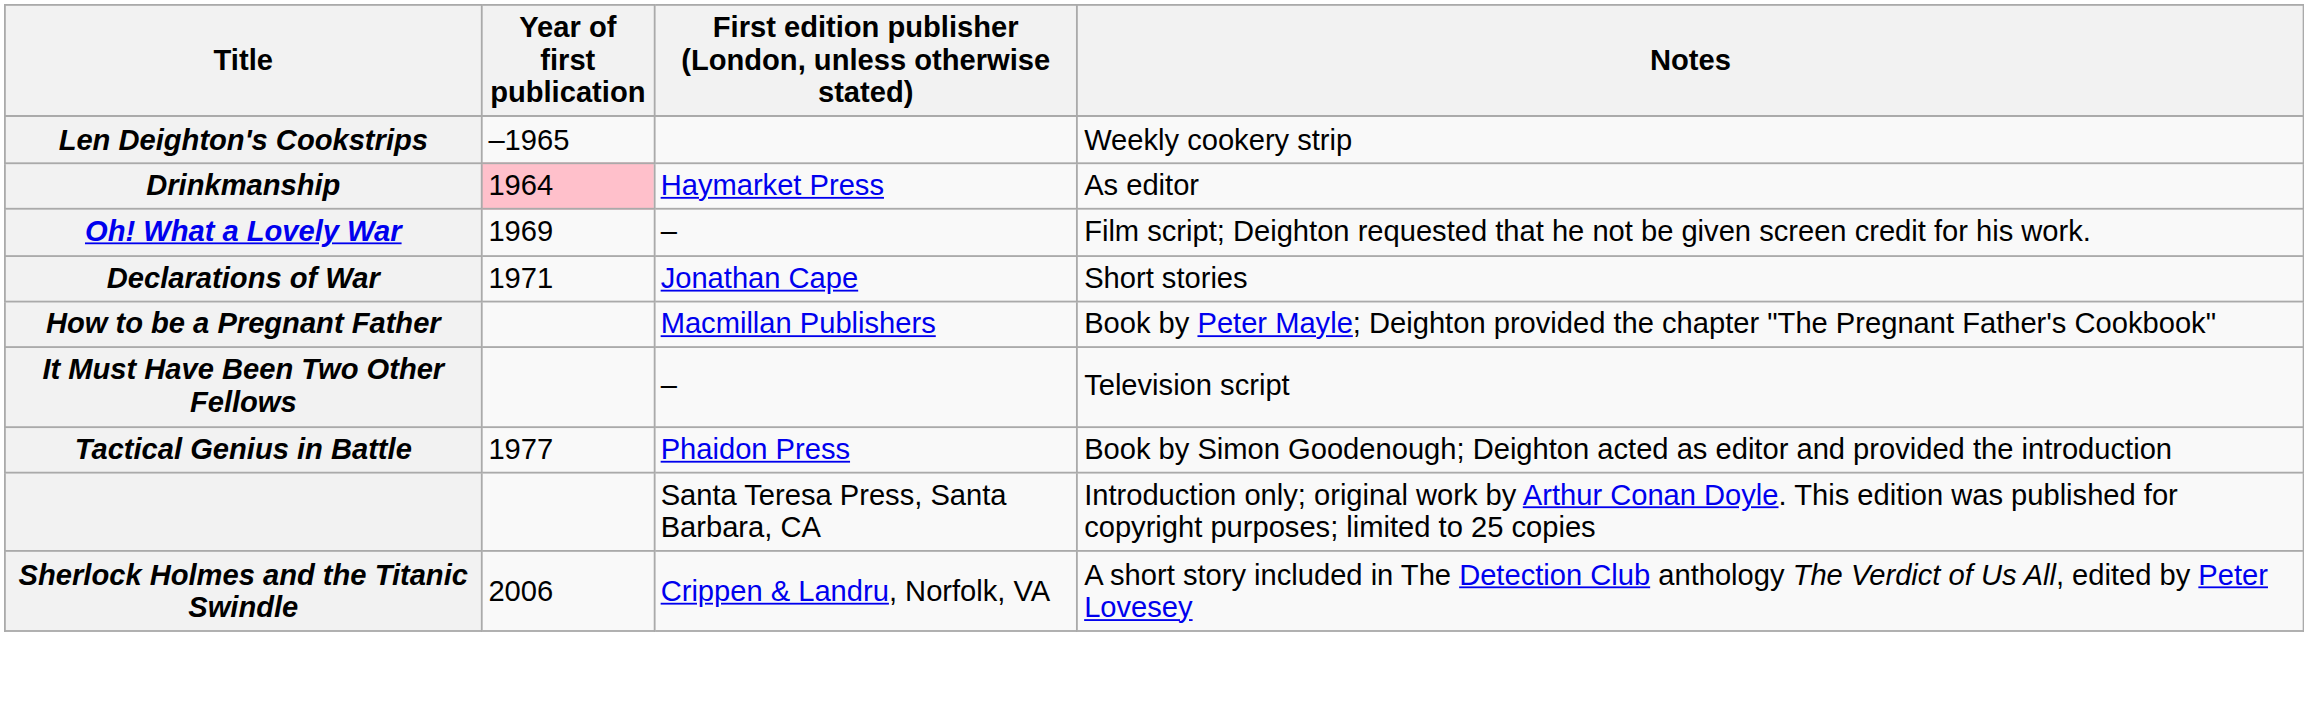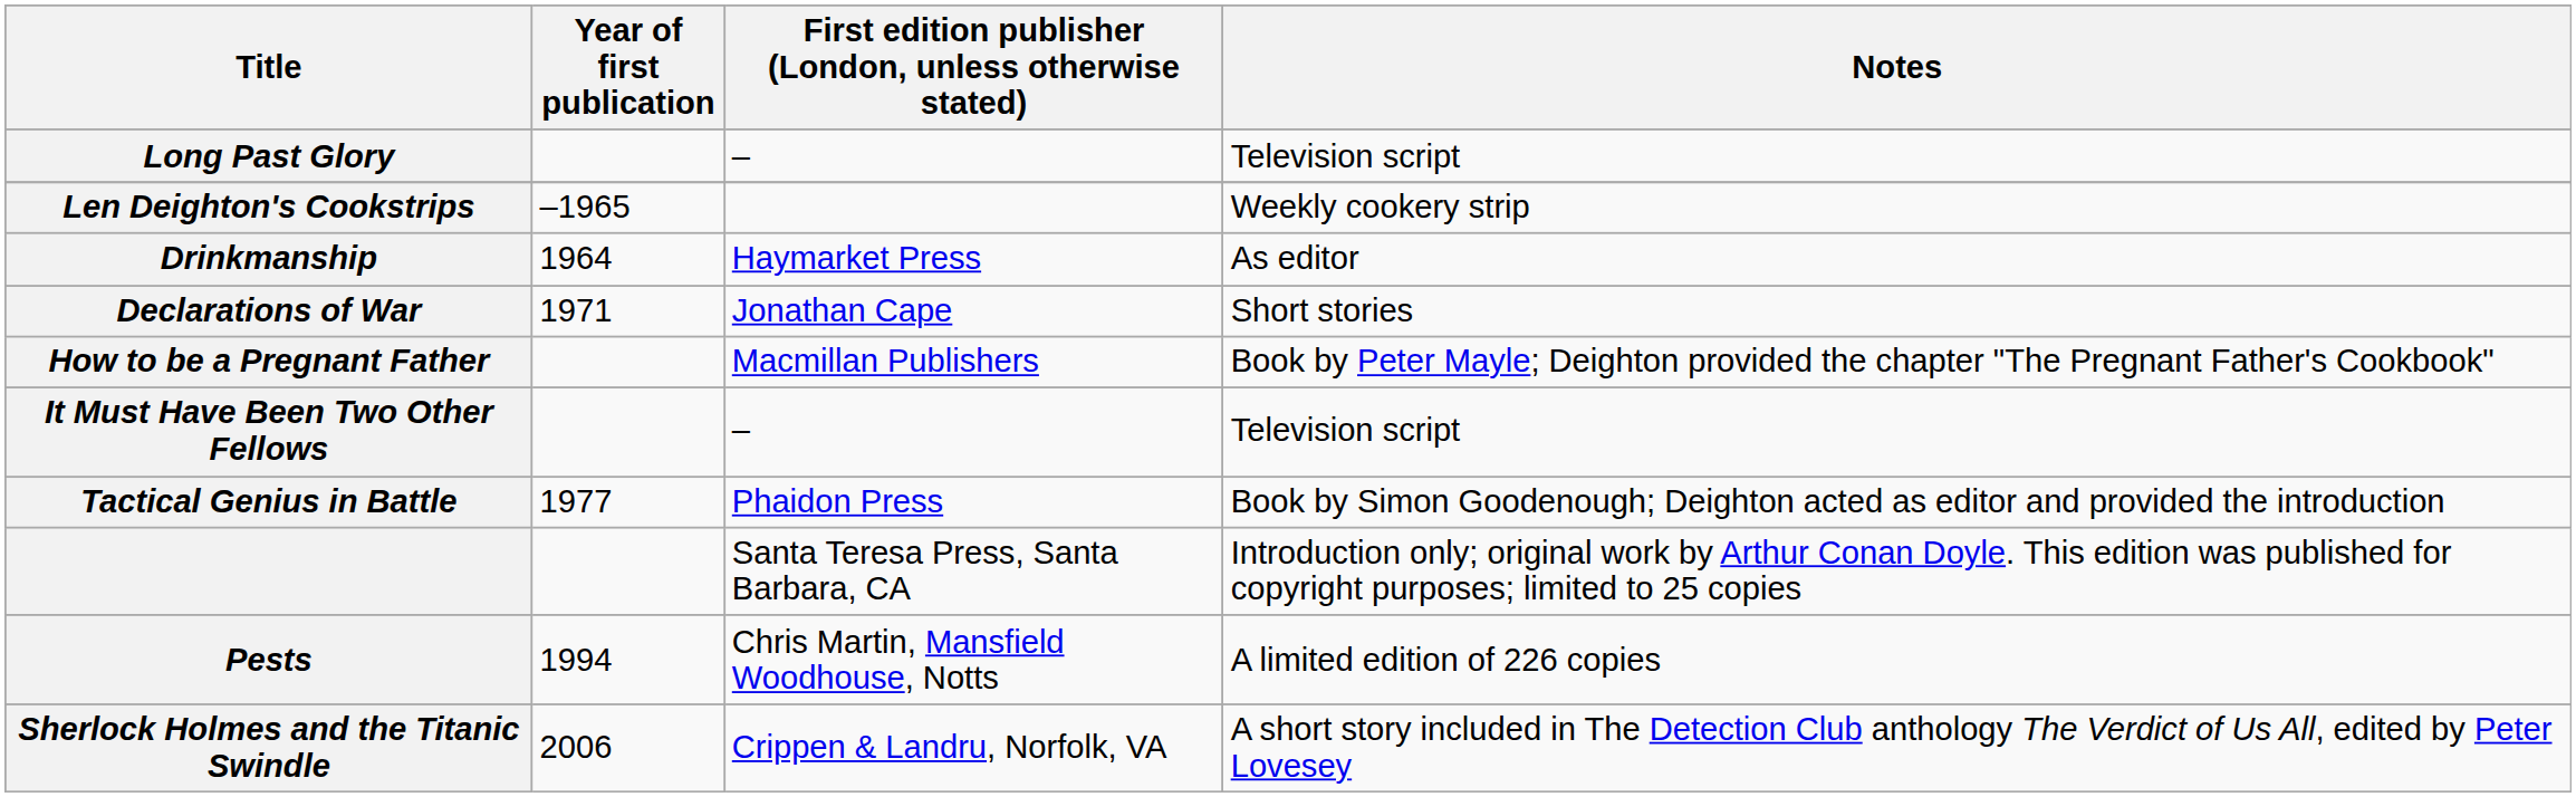+ row: Long Past Glory | – | Television script
Drinkmanship | Year of first publication: pink background -> no background
- row: Oh! What a Lovely War | 1969 | – | Film script; Deighton requested that he not be given screen credit for his work.
+ row: Pests | 1994 | Chris Martin, Mansfield Woodhouse, Notts | A limited edition of 226 copies
